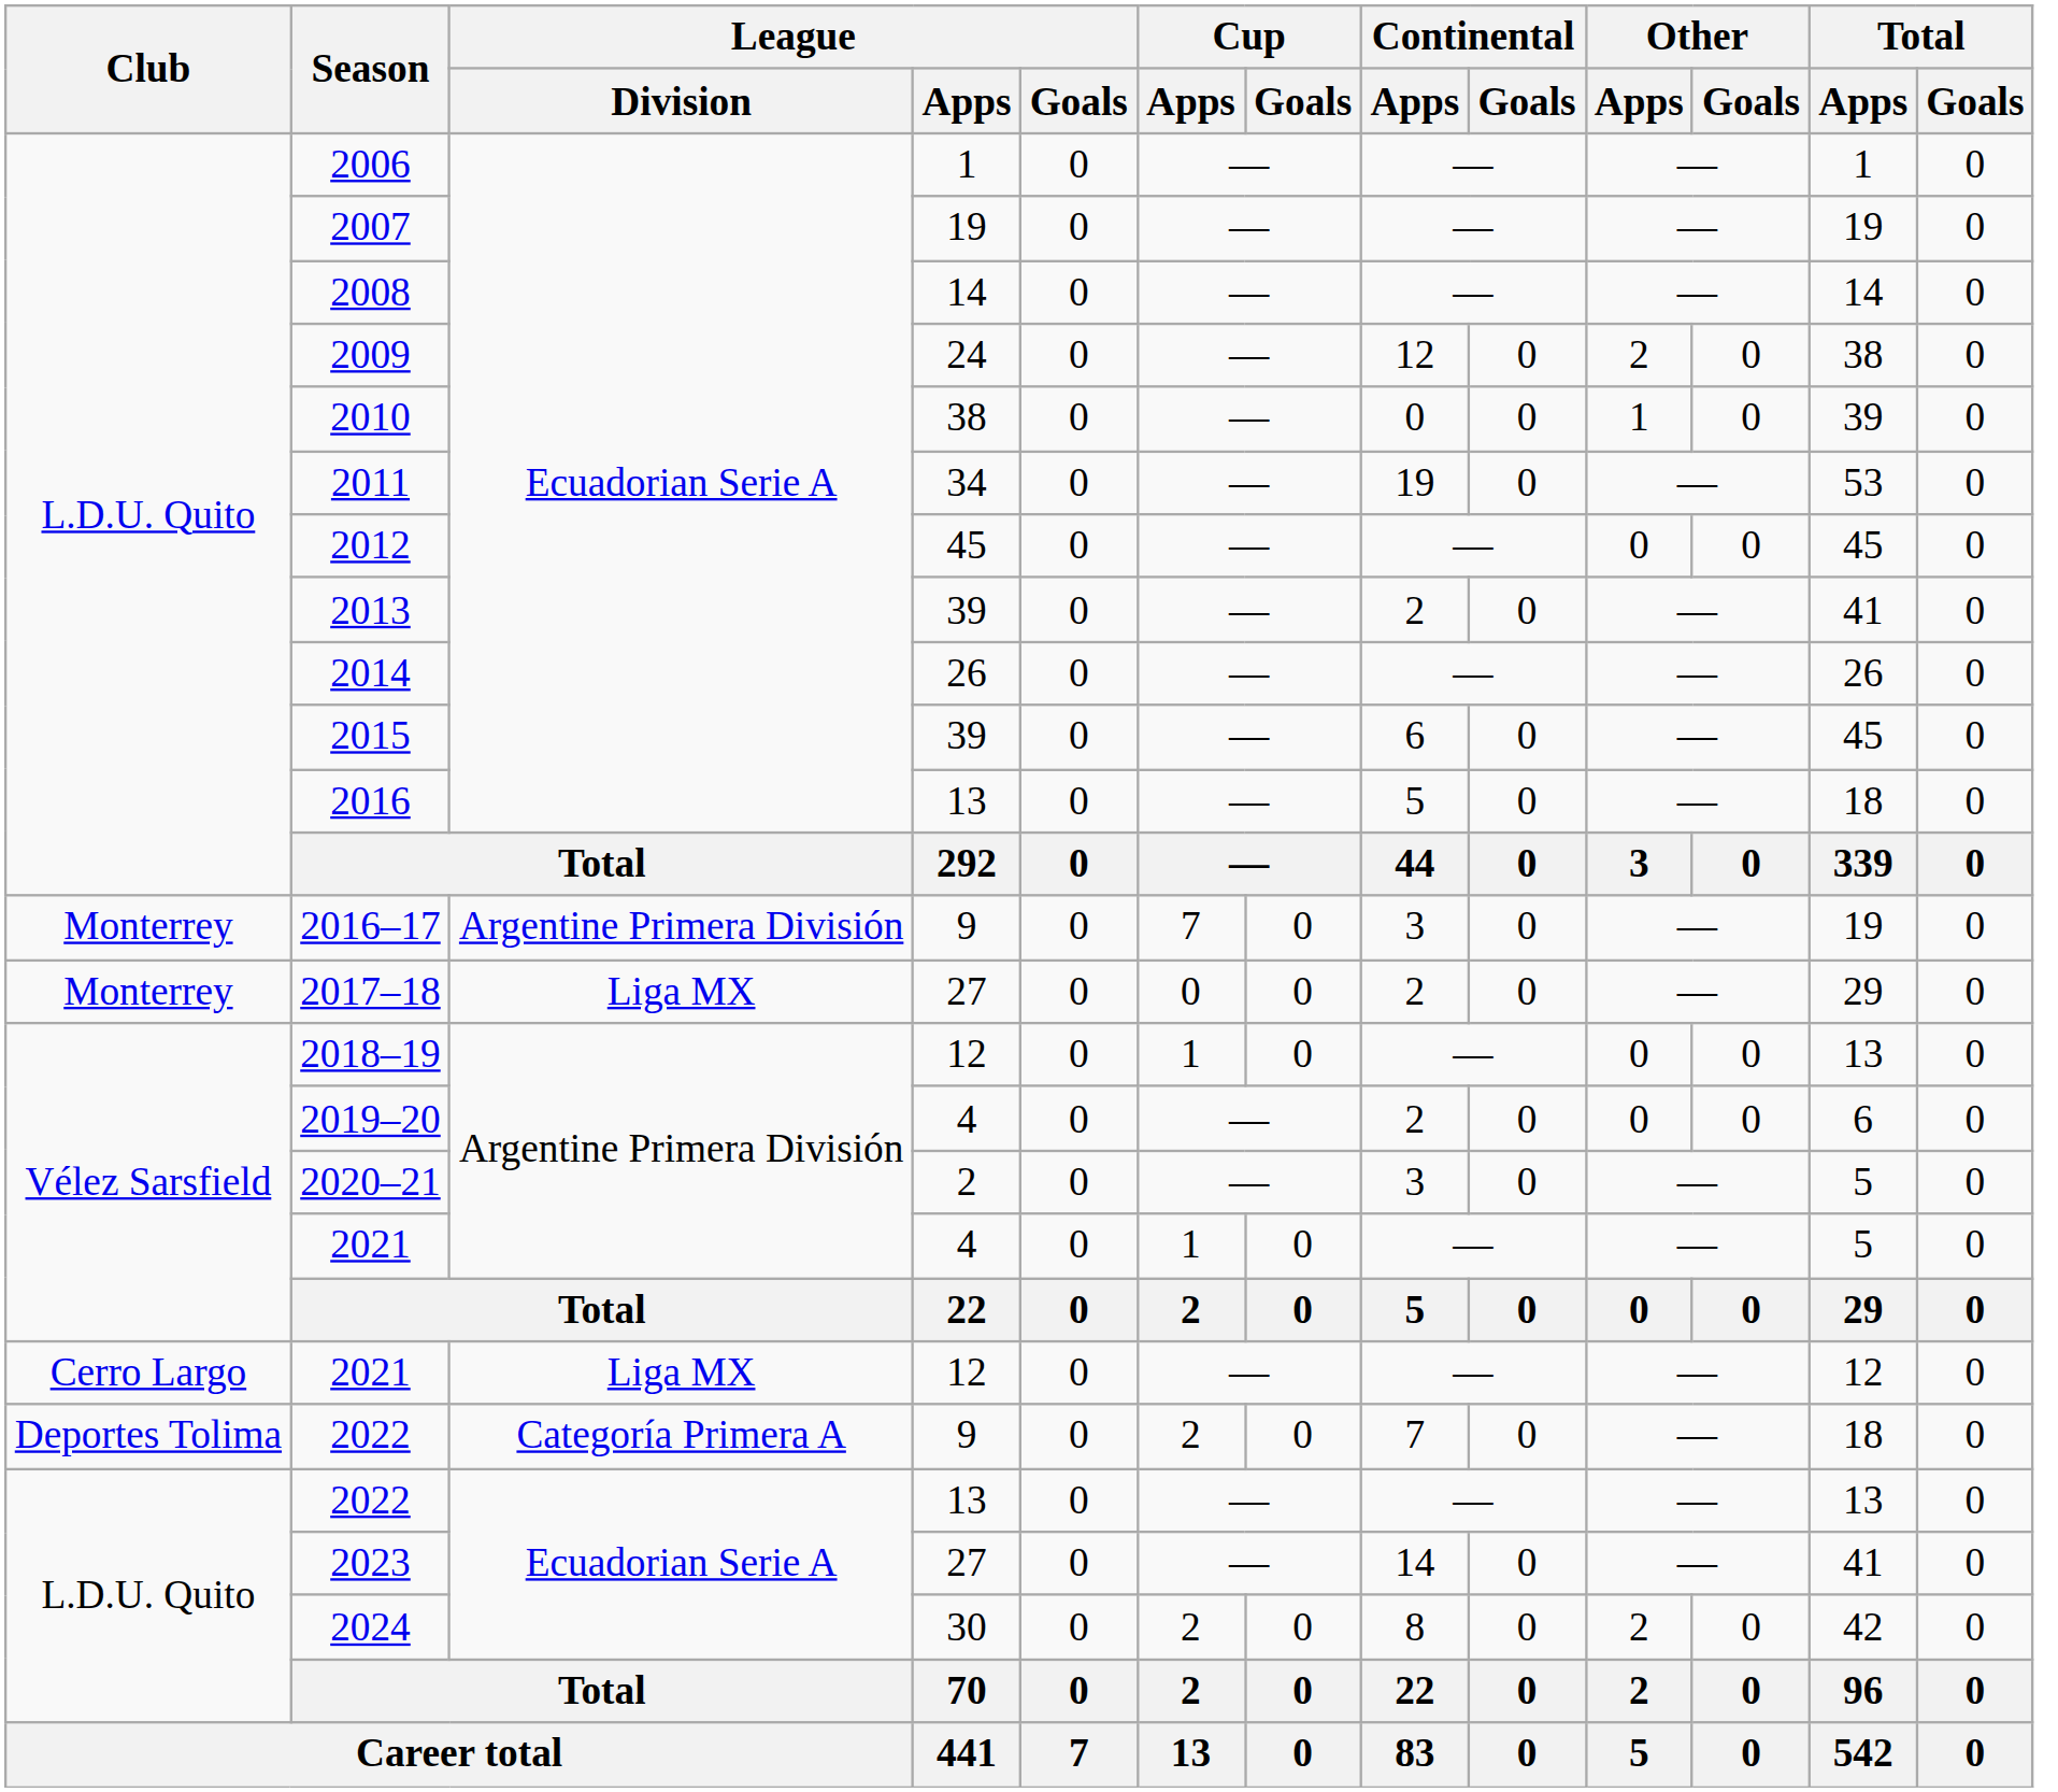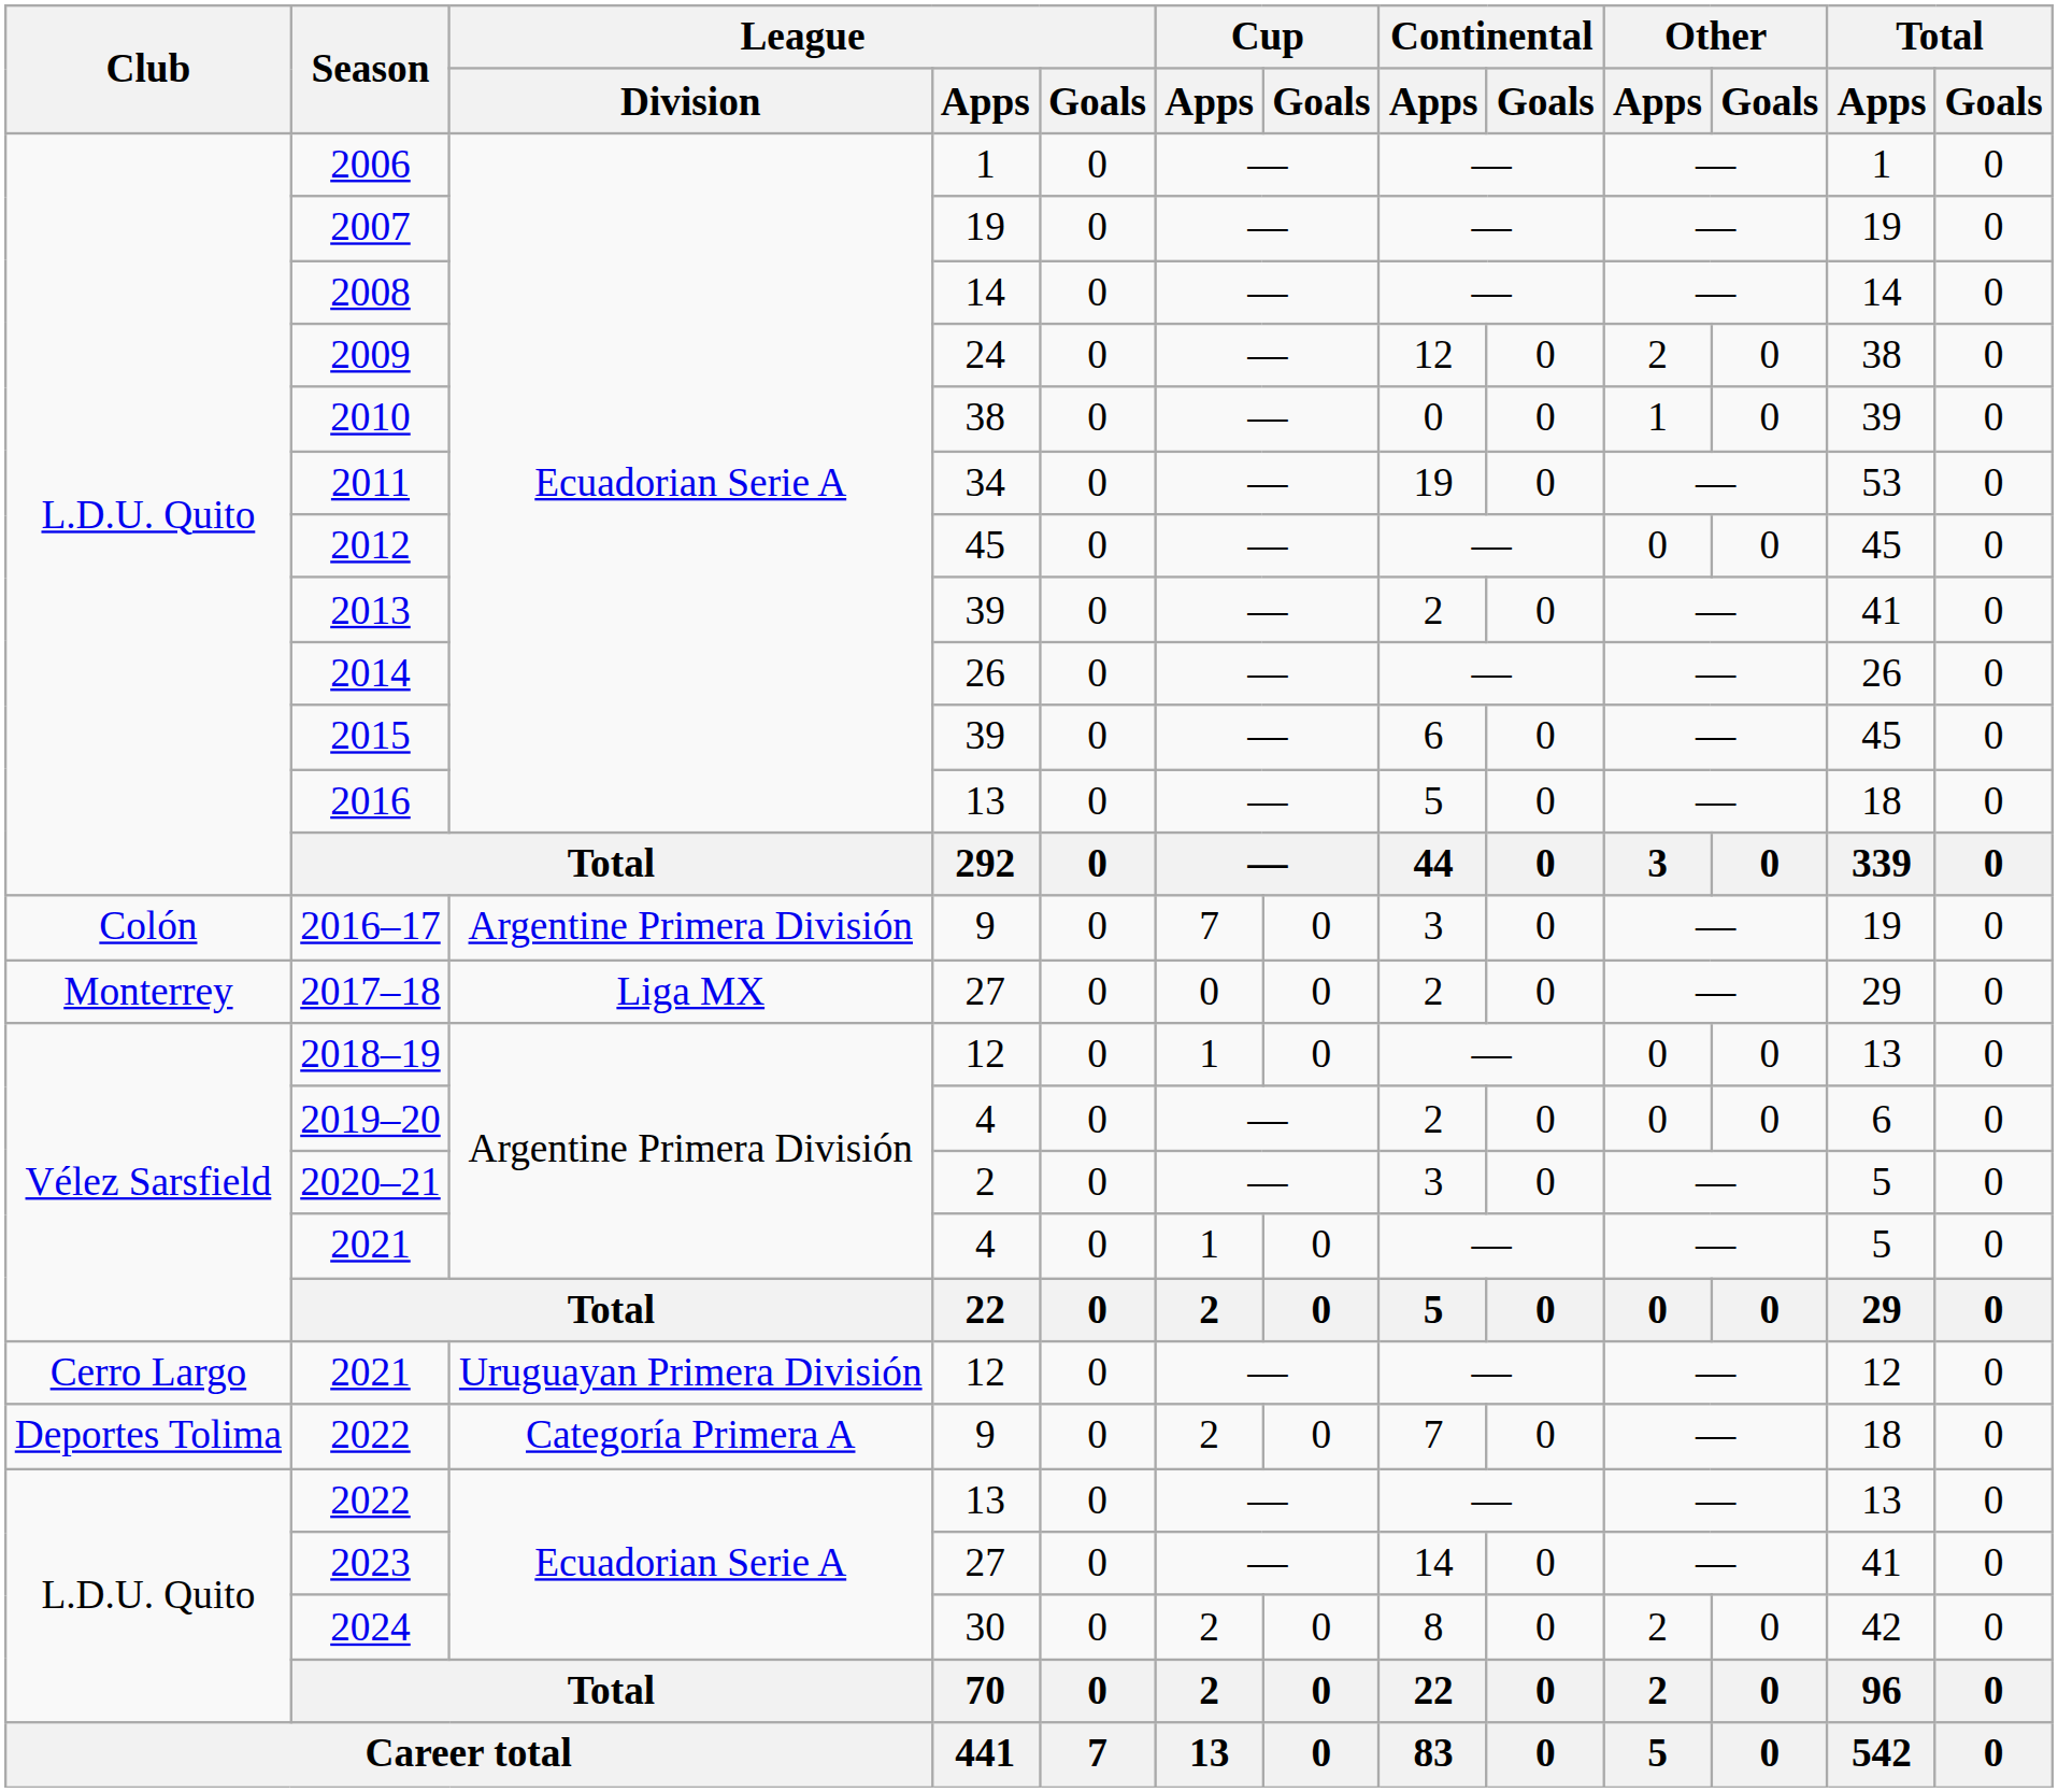2016–17 | Club: Monterrey -> Colón
2021 / 12 | League / Division: Liga MX -> Uruguayan Primera División
